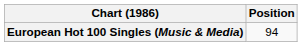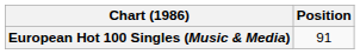European Hot 100 Singles (Music & Media) | Position: 94 -> 91
